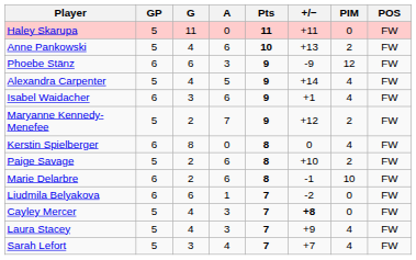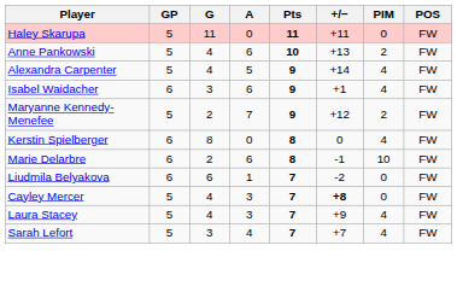- row: Phoebe Stänz | 6 | 6 | 3 | 9 | -9 | 12 | FW
- row: Paige Savage | 5 | 2 | 6 | 8 | +10 | 2 | FW
